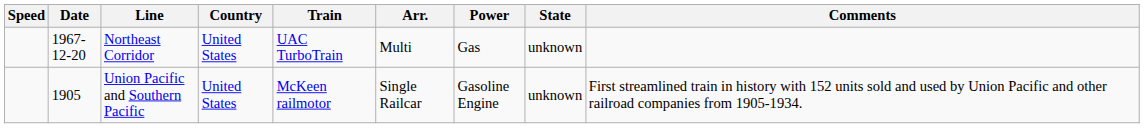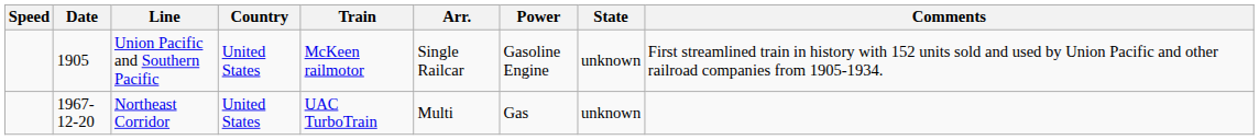rows swapped: Northeast Corridor <-> Union Pacific and Southern Pacific
